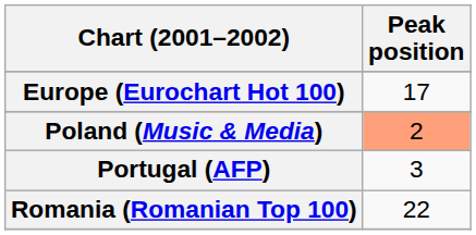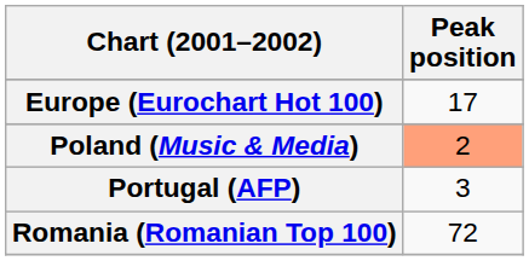Romania (Romanian Top 100) | Peak position: 22 -> 72
